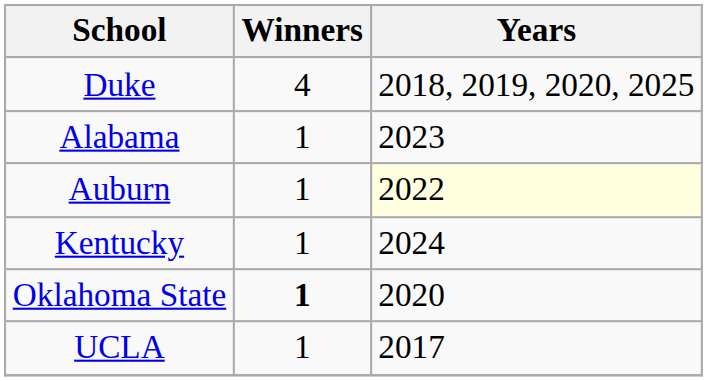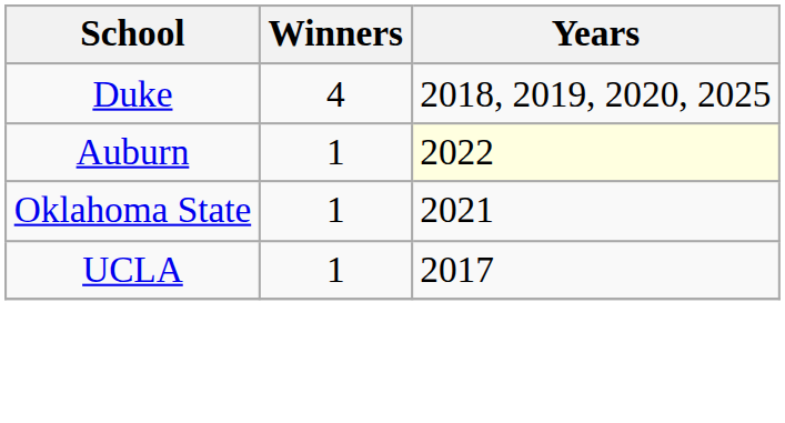- row: Alabama | 1 | 2023
- row: Kentucky | 1 | 2024
Oklahoma State | Winners: bold -> normal
Oklahoma State | Years: 2020 -> 2021
